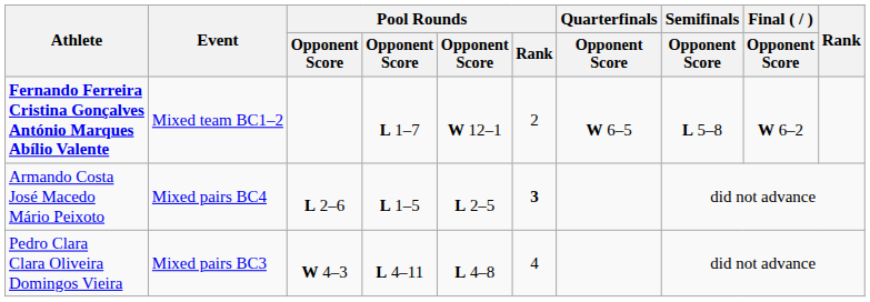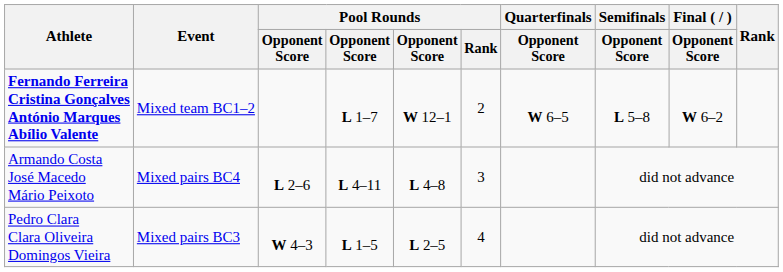Armando Costa José Macedo Mário Peixoto | column 4: L 1–5 -> L 4–11
Armando Costa José Macedo Mário Peixoto | column 5: L 2–5 -> L 4–8
Armando Costa José Macedo Mário Peixoto | Pool Rounds / Rank: bold -> normal
Pedro Clara Clara Oliveira Domingos Vieira | column 4: L 4–11 -> L 1–5
Pedro Clara Clara Oliveira Domingos Vieira | column 5: L 4–8 -> L 2–5
